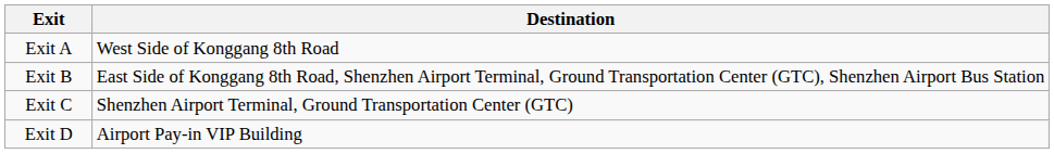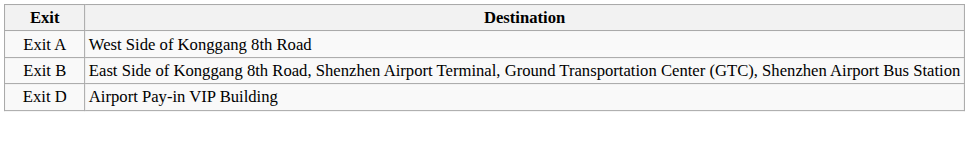- row: Exit C | Shenzhen Airport Terminal, Ground Transportation Center (GTC)
